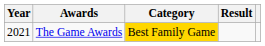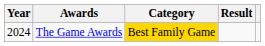The Game Awards | Year: 2021 -> 2024
